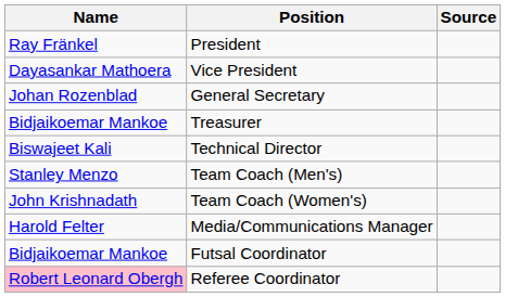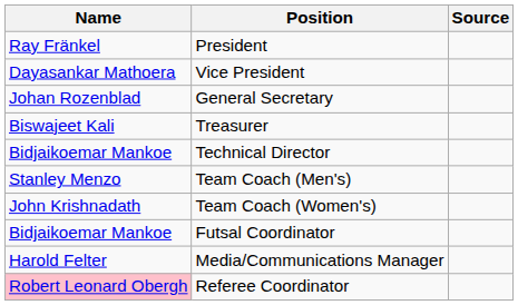Treasurer | Name: Bidjaikoemar Mankoe -> Biswajeet Kali
Technical Director | Name: Biswajeet Kali -> Bidjaikoemar Mankoe
rows swapped: Media/Communications Manager <-> Futsal Coordinator
